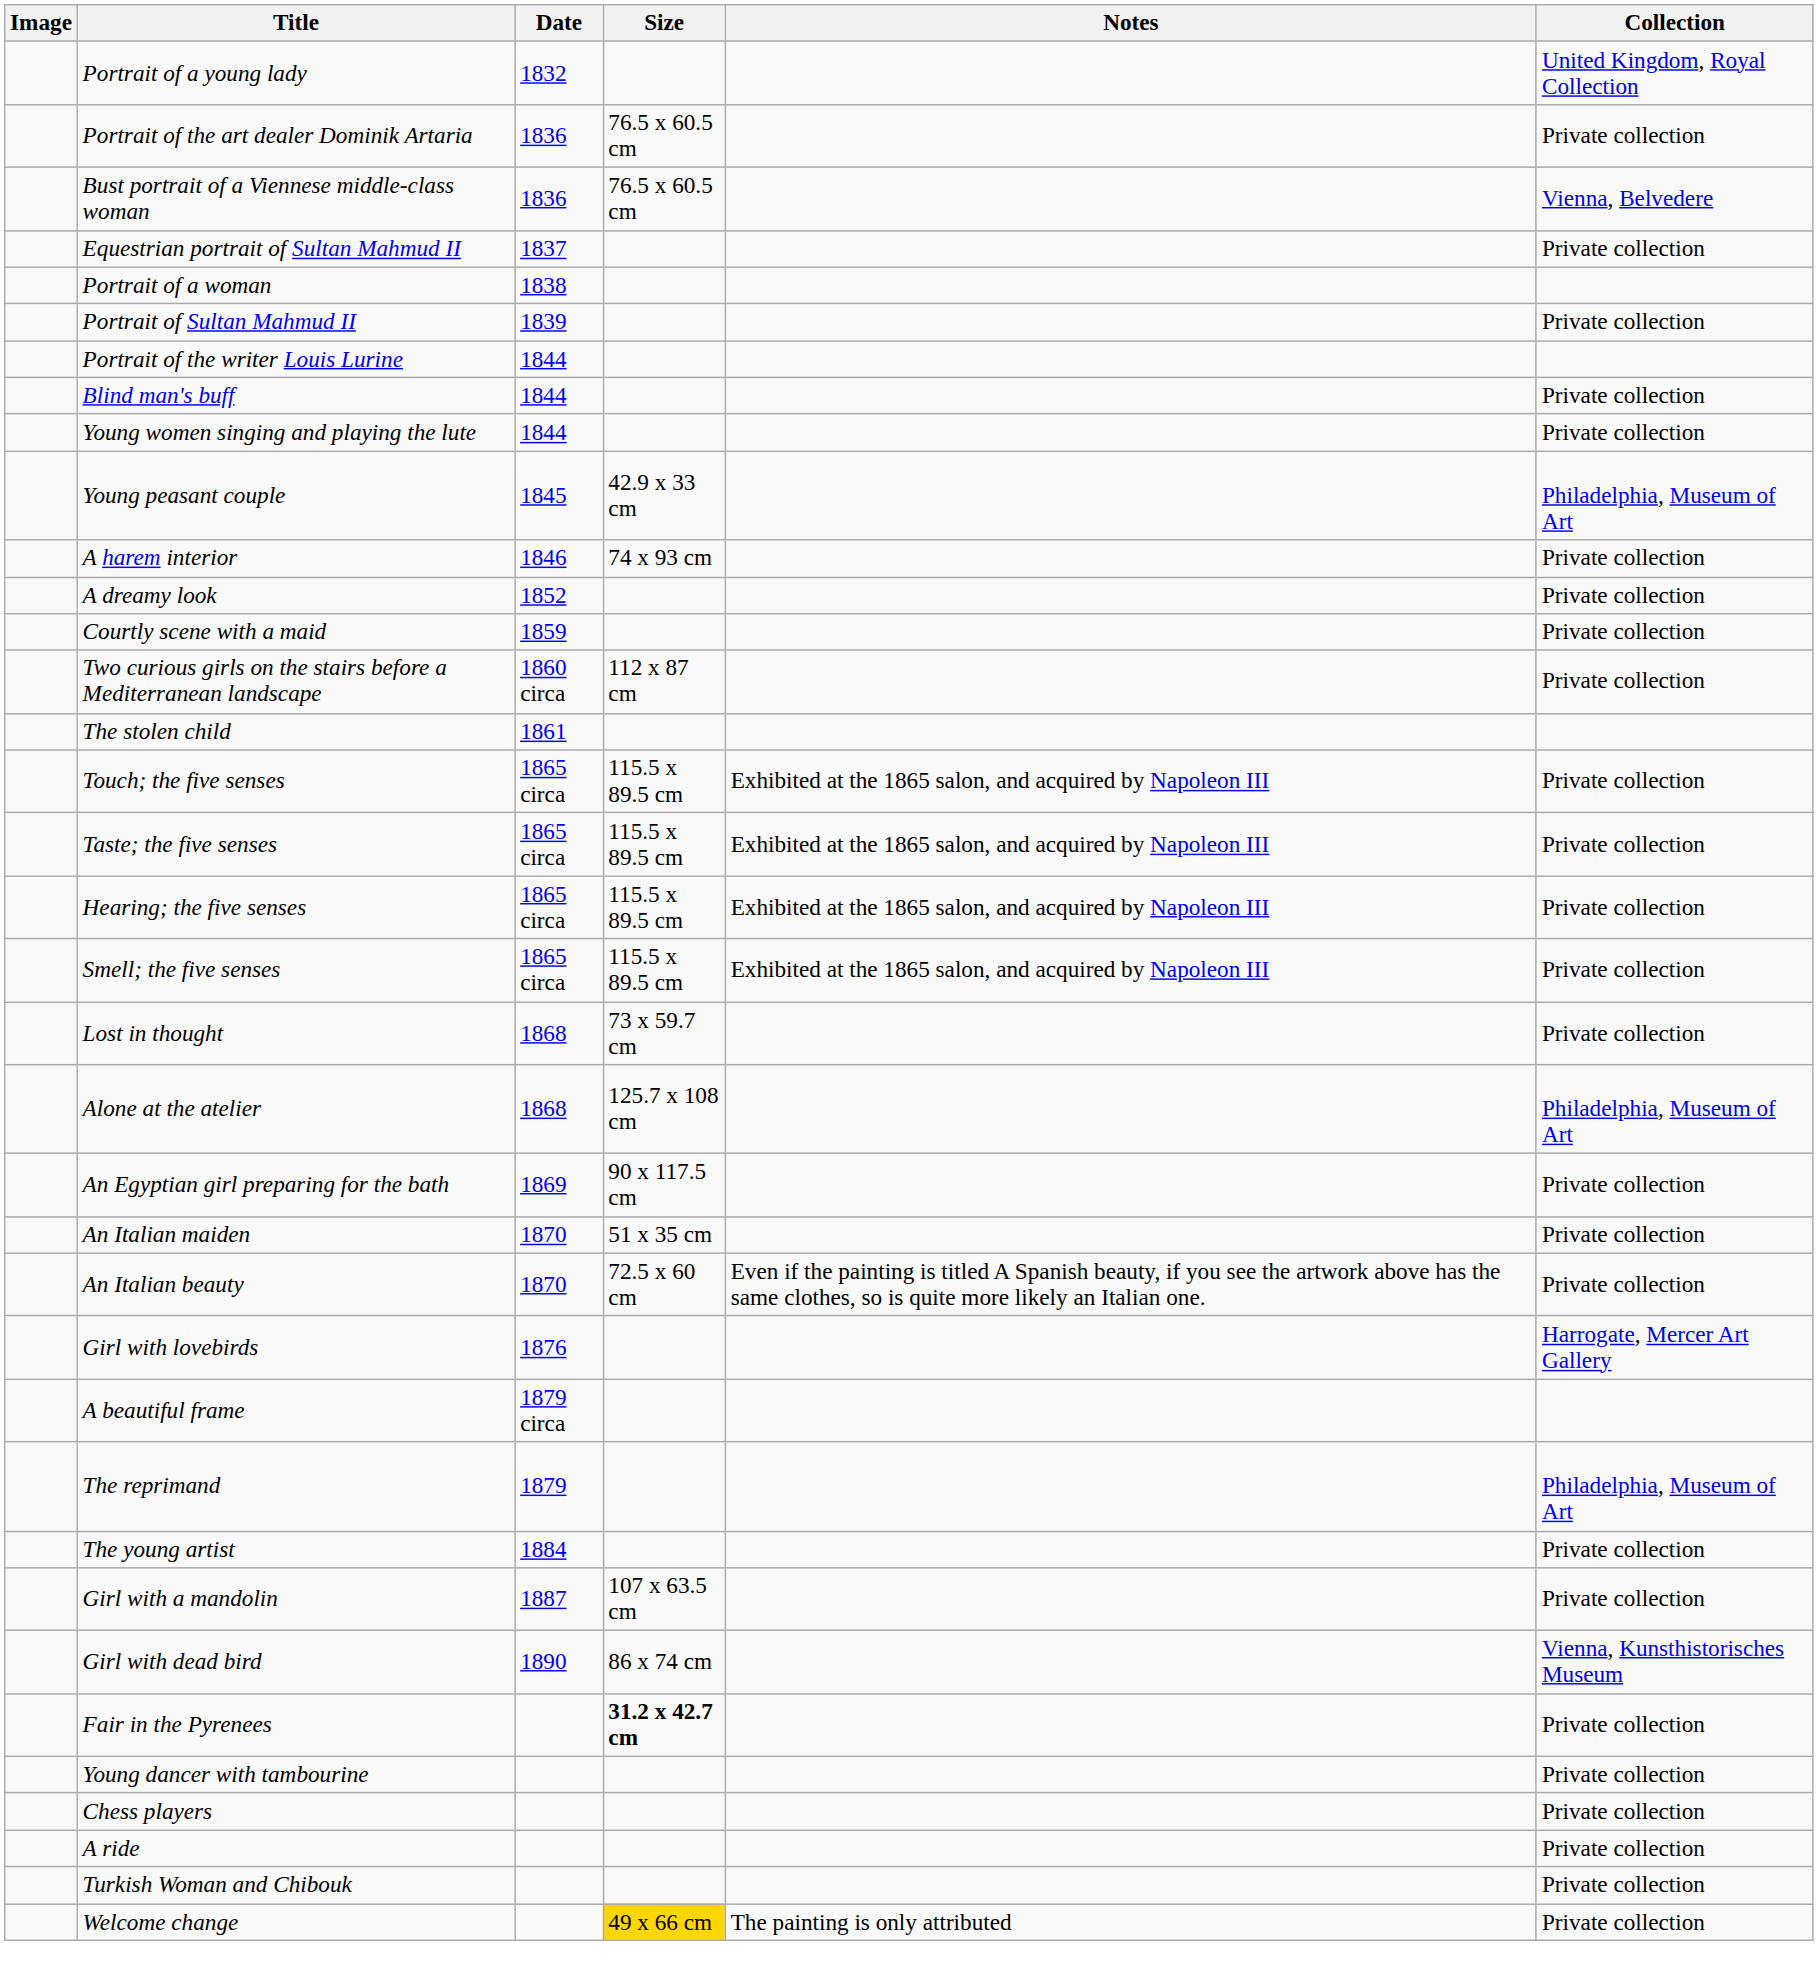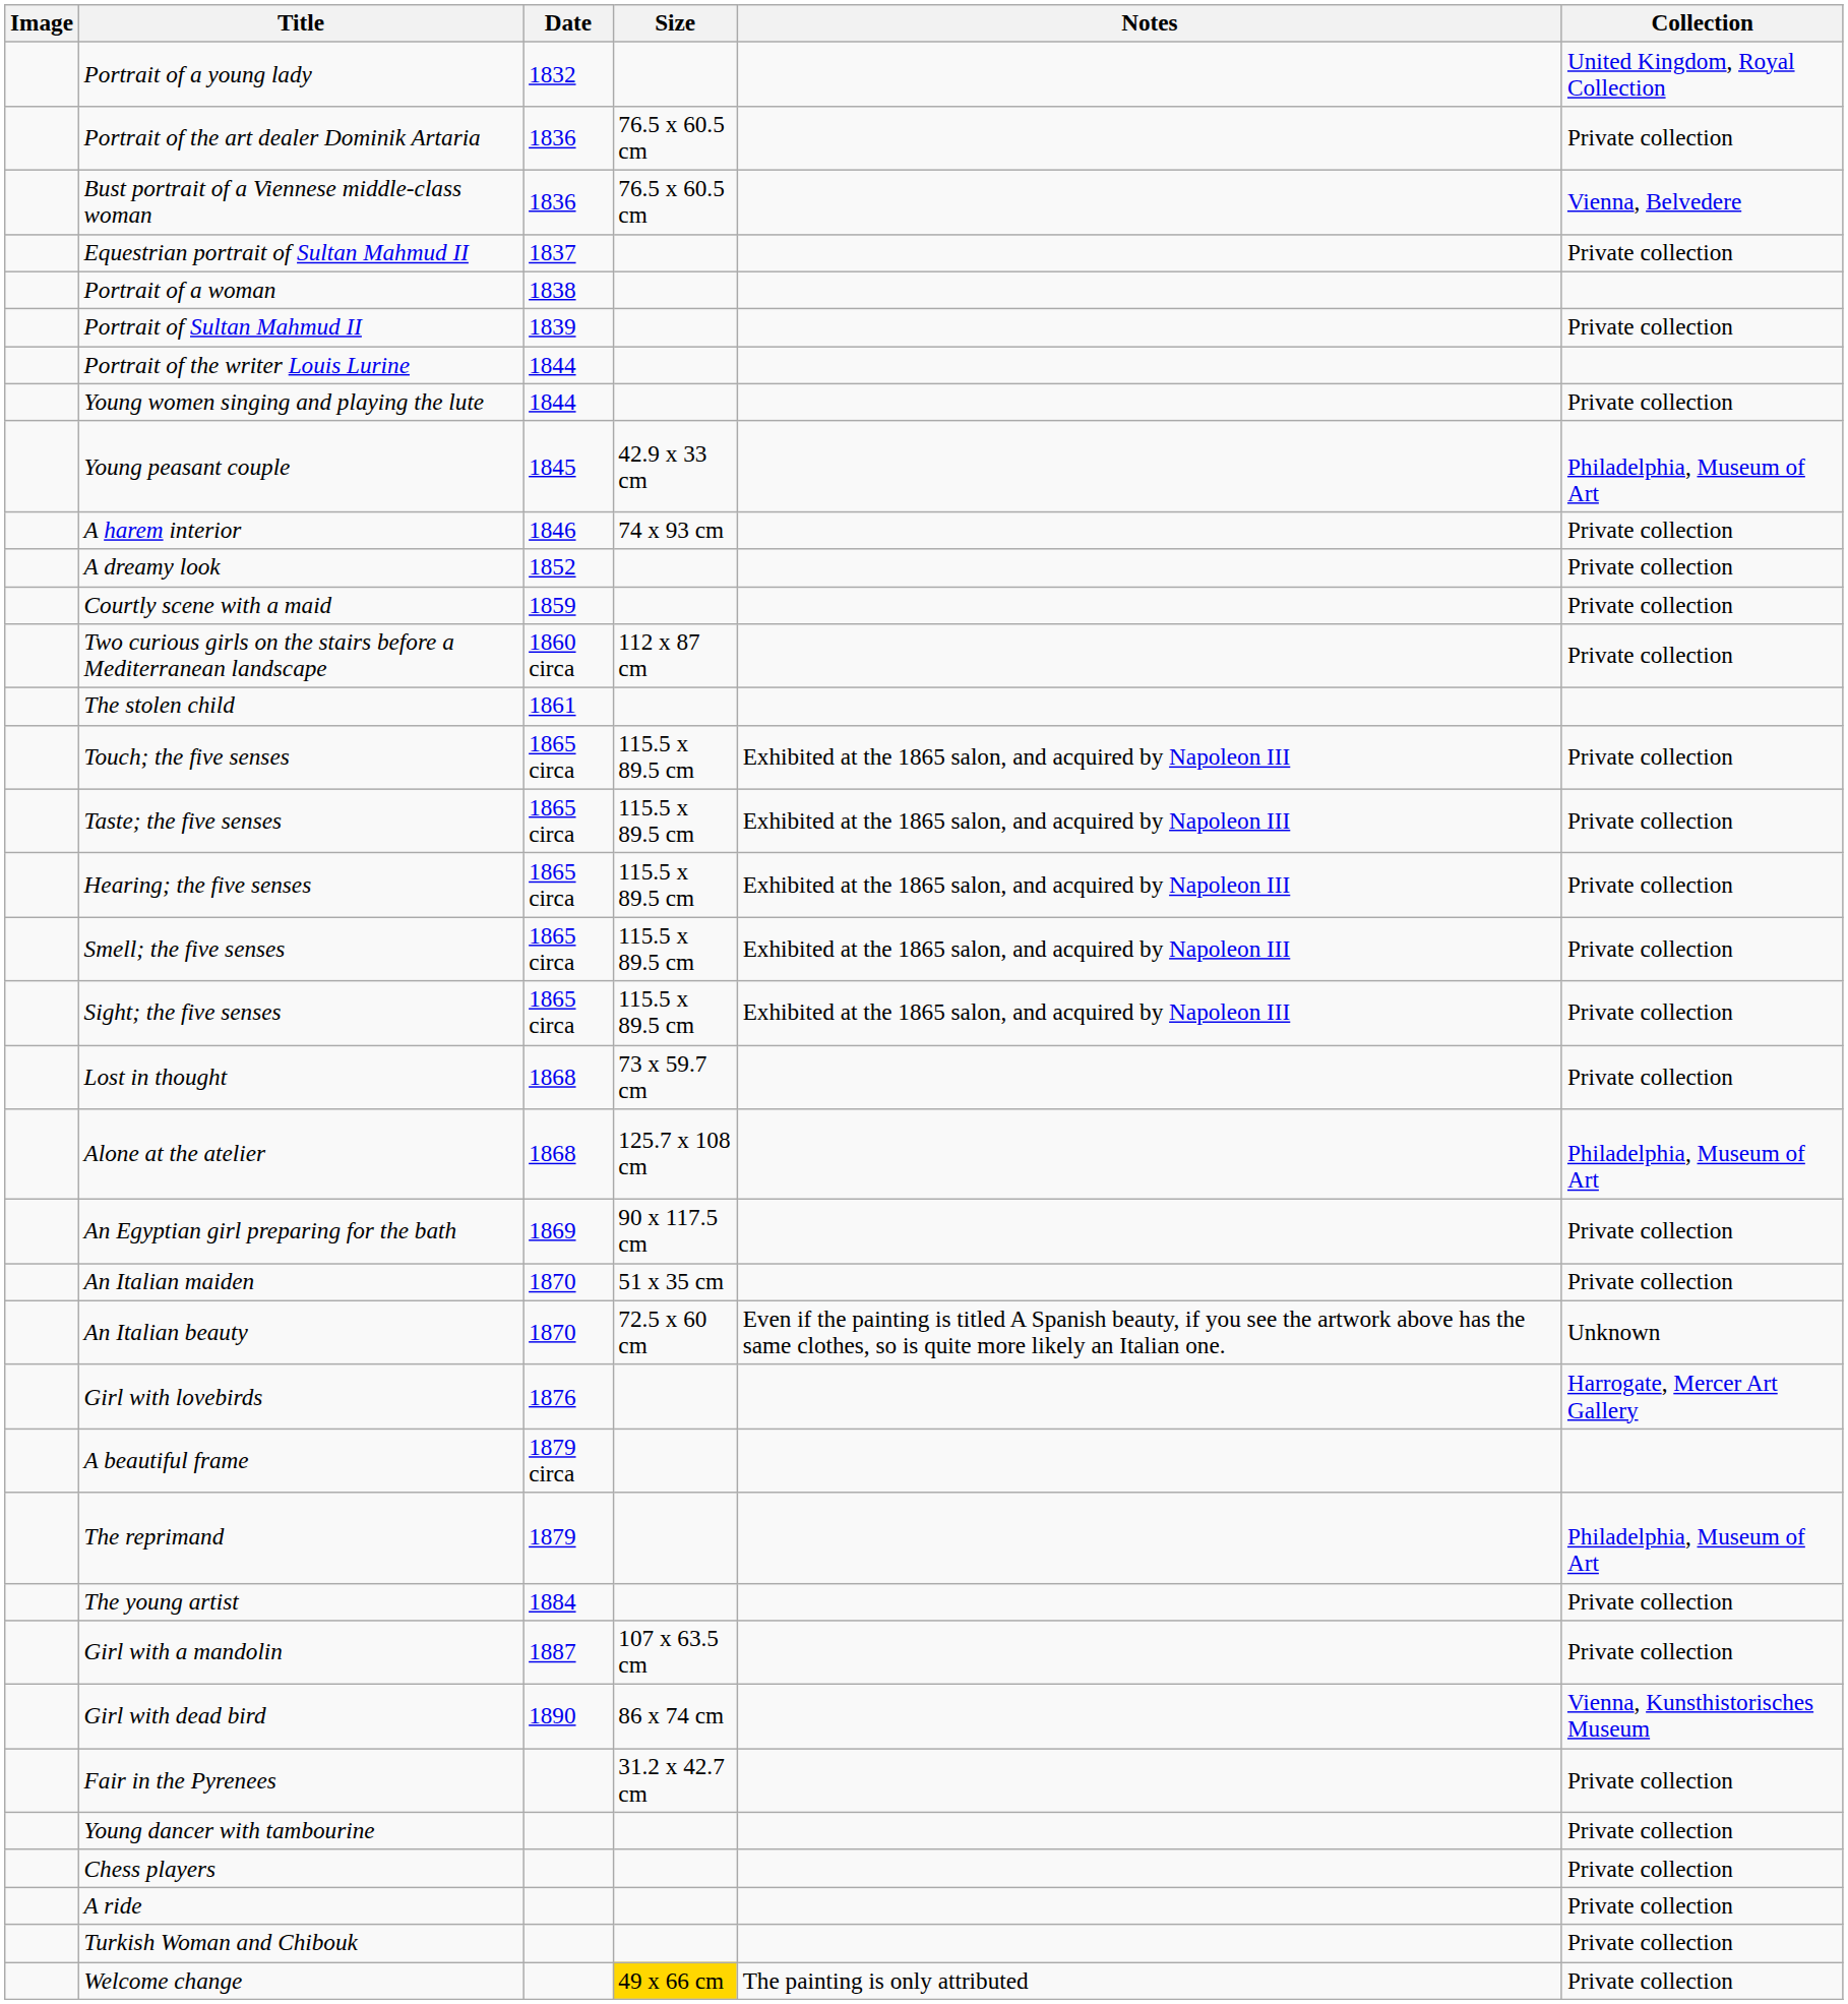- row: Blind man's buff | 1844 | Private collection
+ row: Sight; the five senses | 1865 circa | 115.5 x 89.5 cm | Exhibited at the 1865 salon, and acquired by Napoleon III | Private collection
An Italian beauty | Collection: Private collection -> Unknown
Fair in the Pyrenees | Size: bold -> normal
